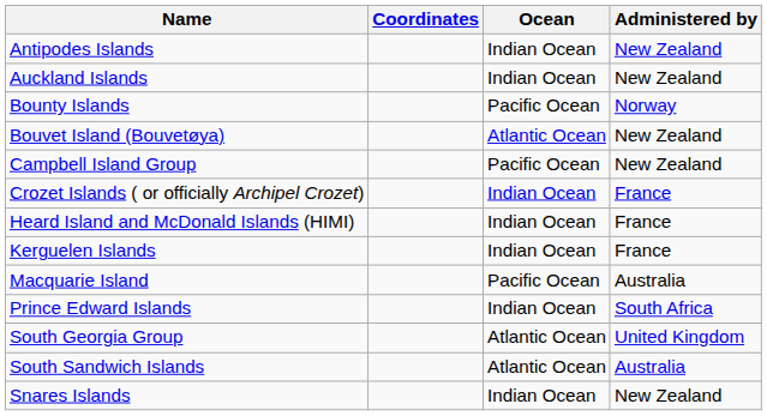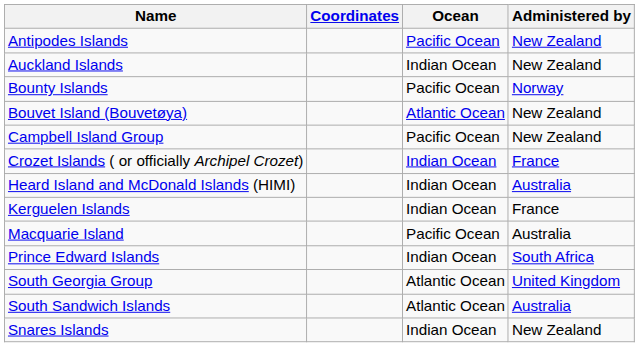Antipodes Islands | Ocean: Indian Ocean -> Pacific Ocean
Heard Island and McDonald Islands (HIMI) | Administered by: France -> Australia
